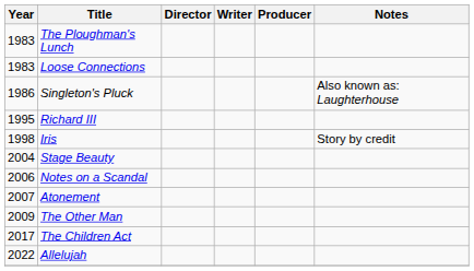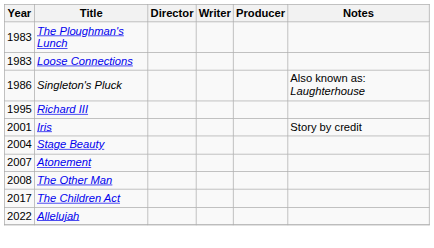Iris | Year: 1998 -> 2001
- row: 2006 | Notes on a Scandal
The Other Man | Year: 2009 -> 2008
